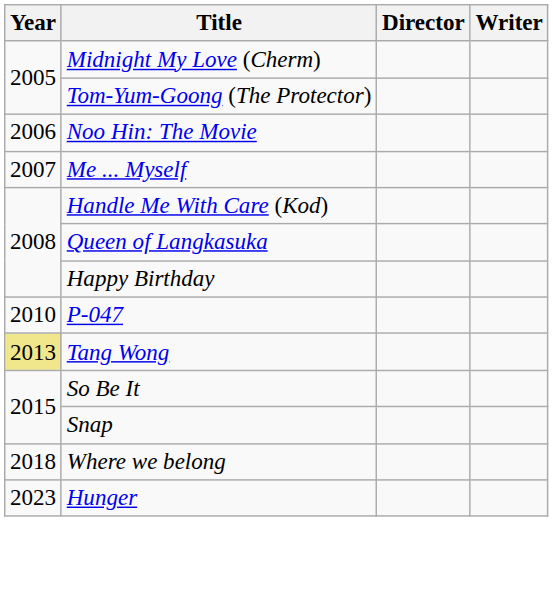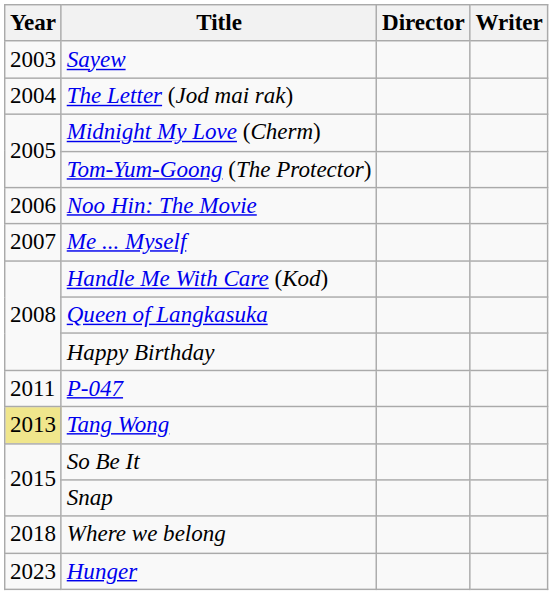+ row: 2003 | Sayew
+ row: 2004 | The Letter (Jod mai rak)
P-047 | Year: 2010 -> 2011
